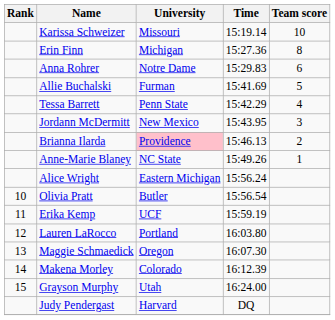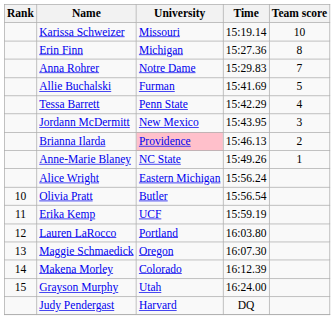Anna Rohrer | Team score: 6 -> 7
